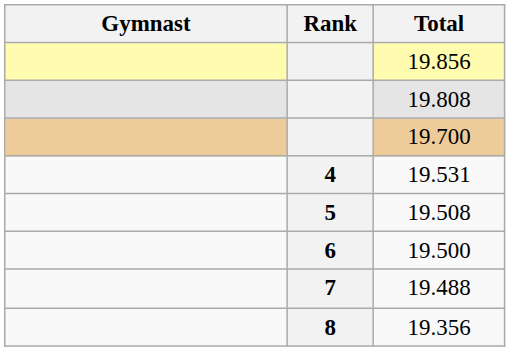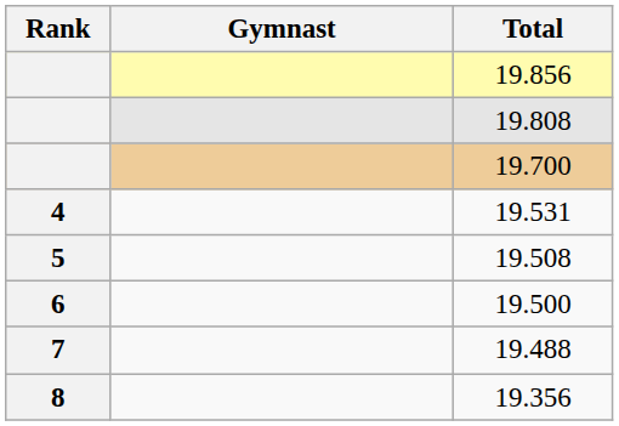columns swapped: Rank <-> Gymnast
